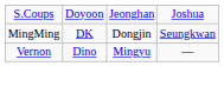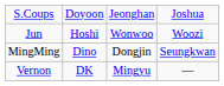+ row: Jun | Hoshi | Wonwoo | Woozi
MingMing | column 2: DK -> Dino
Vernon | column 2: Dino -> DK
